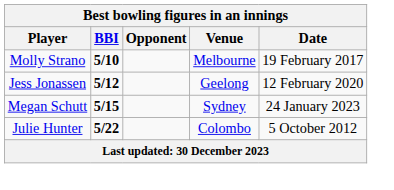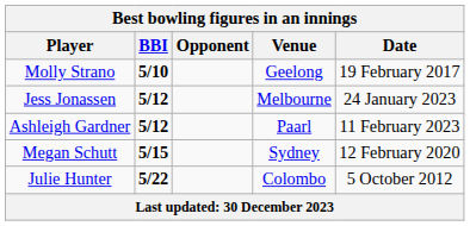Molly Strano | Venue: Melbourne -> Geelong
Jess Jonassen | Venue: Geelong -> Melbourne
Jess Jonassen | Date: 12 February 2020 -> 24 January 2023
+ row: Ashleigh Gardner | 5/12 | Paarl | 11 February 2023
Megan Schutt | Date: 24 January 2023 -> 12 February 2020
